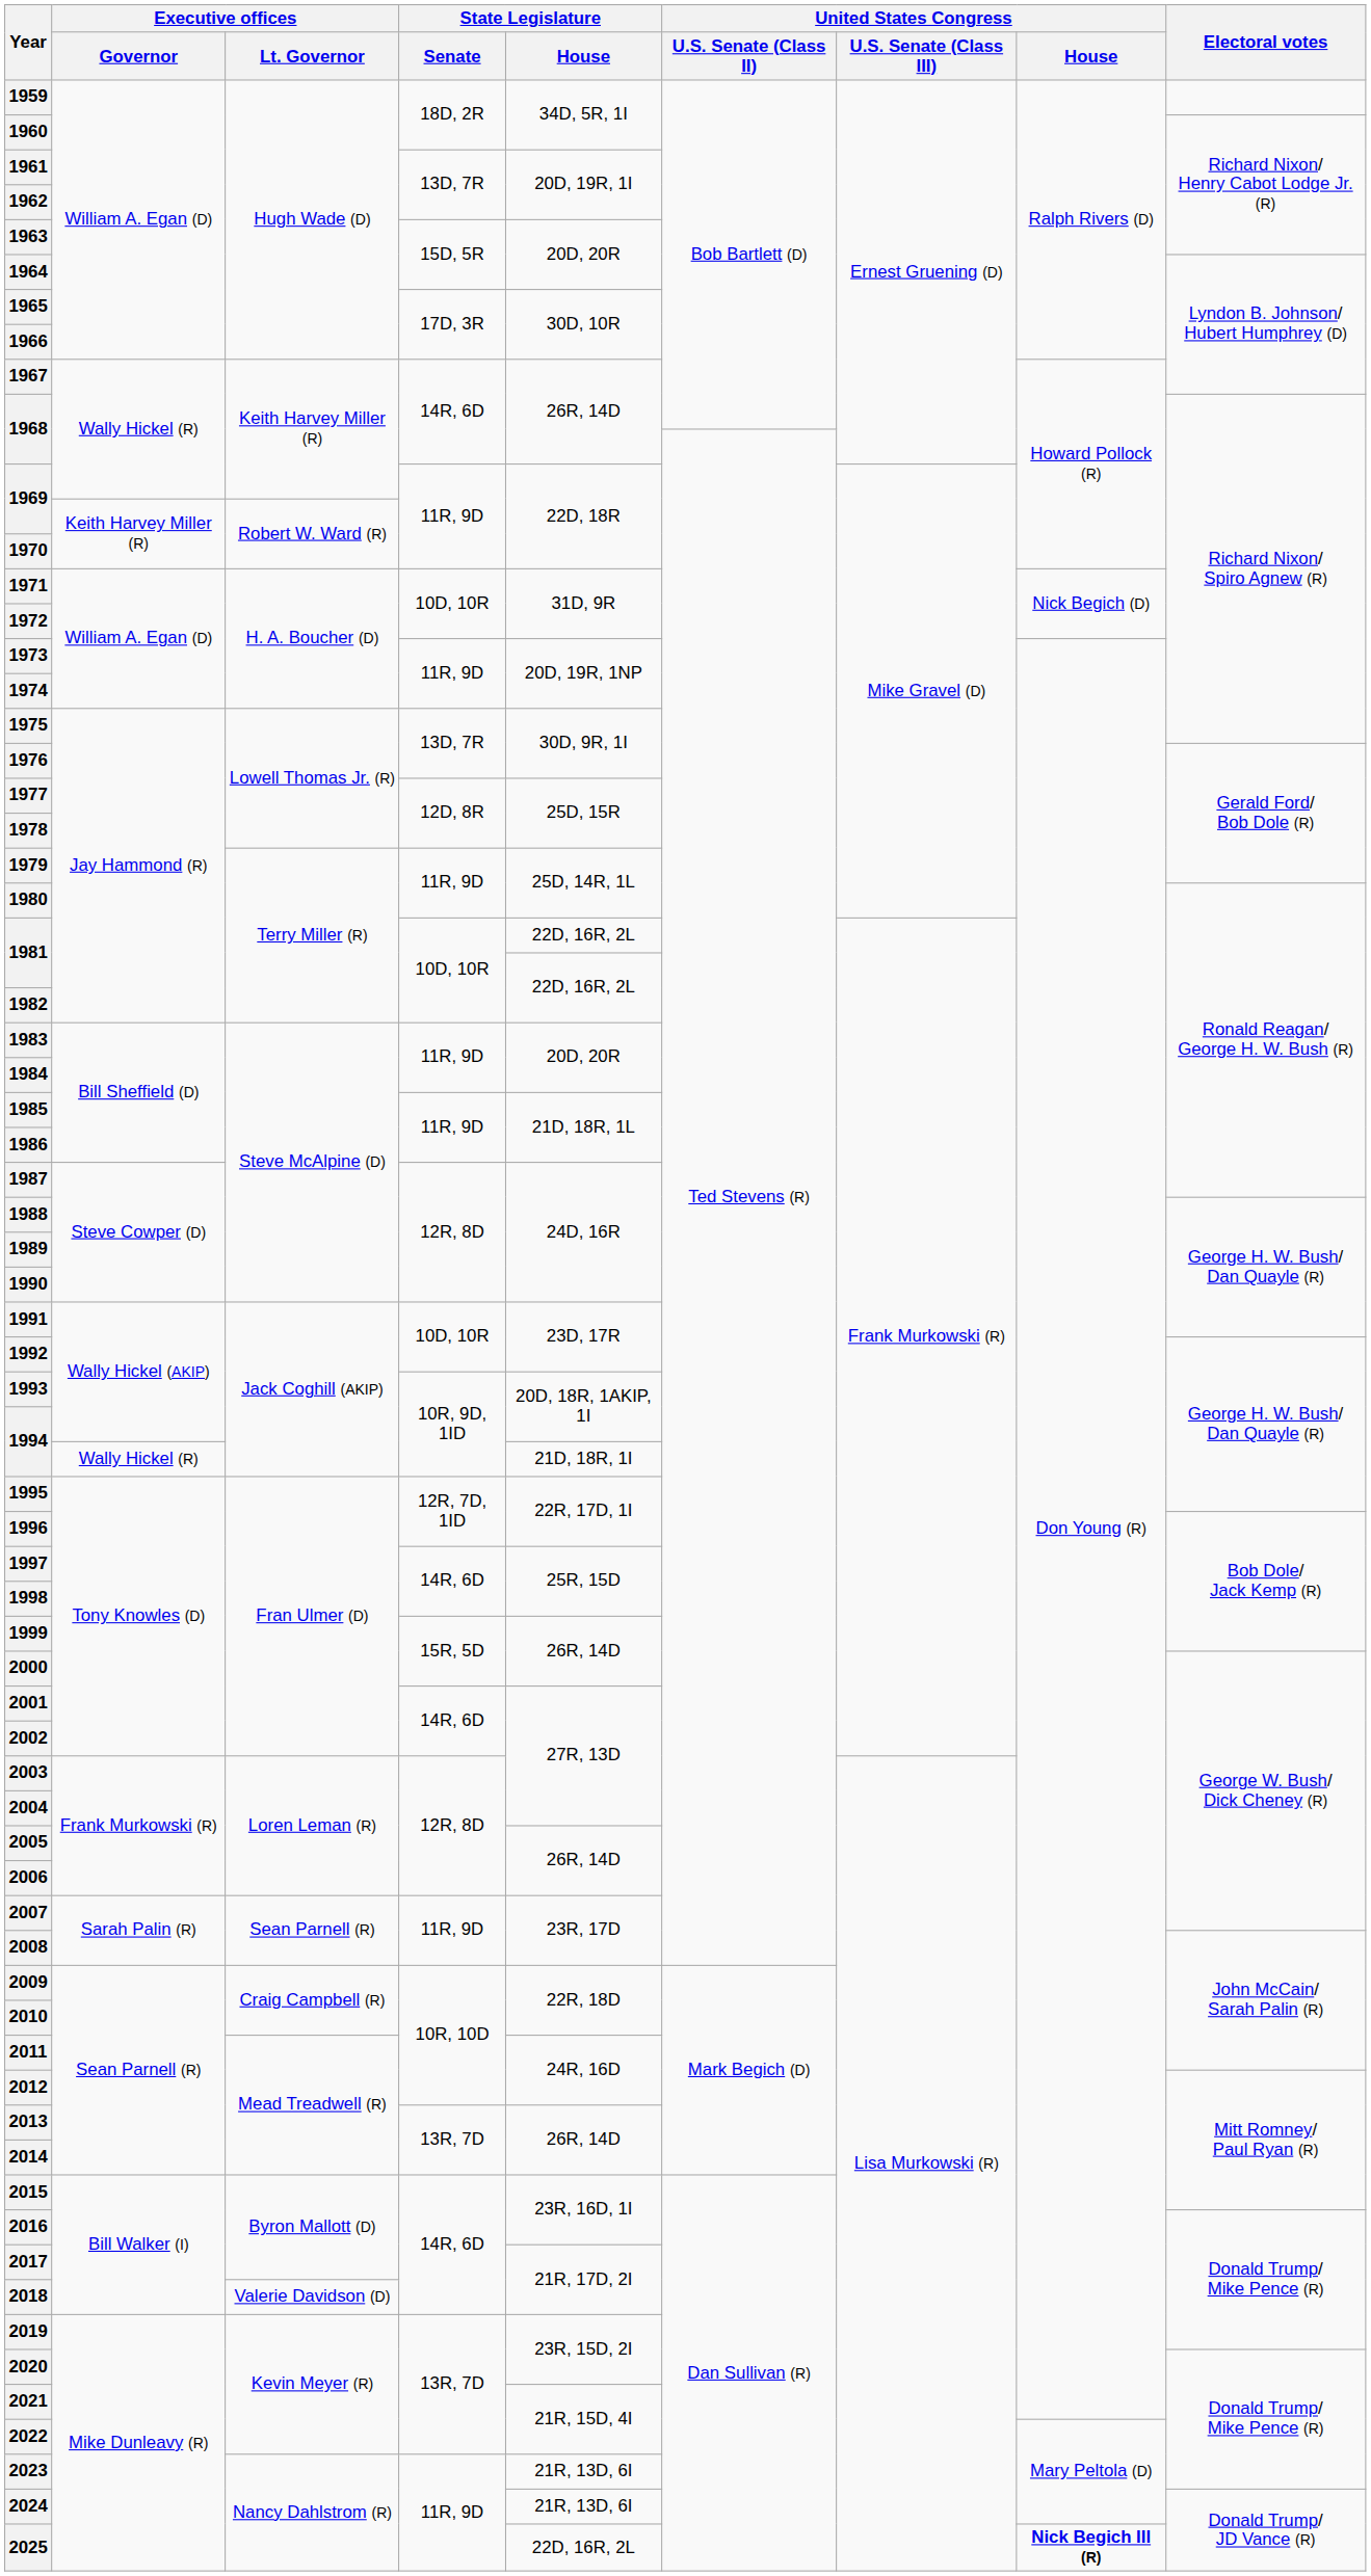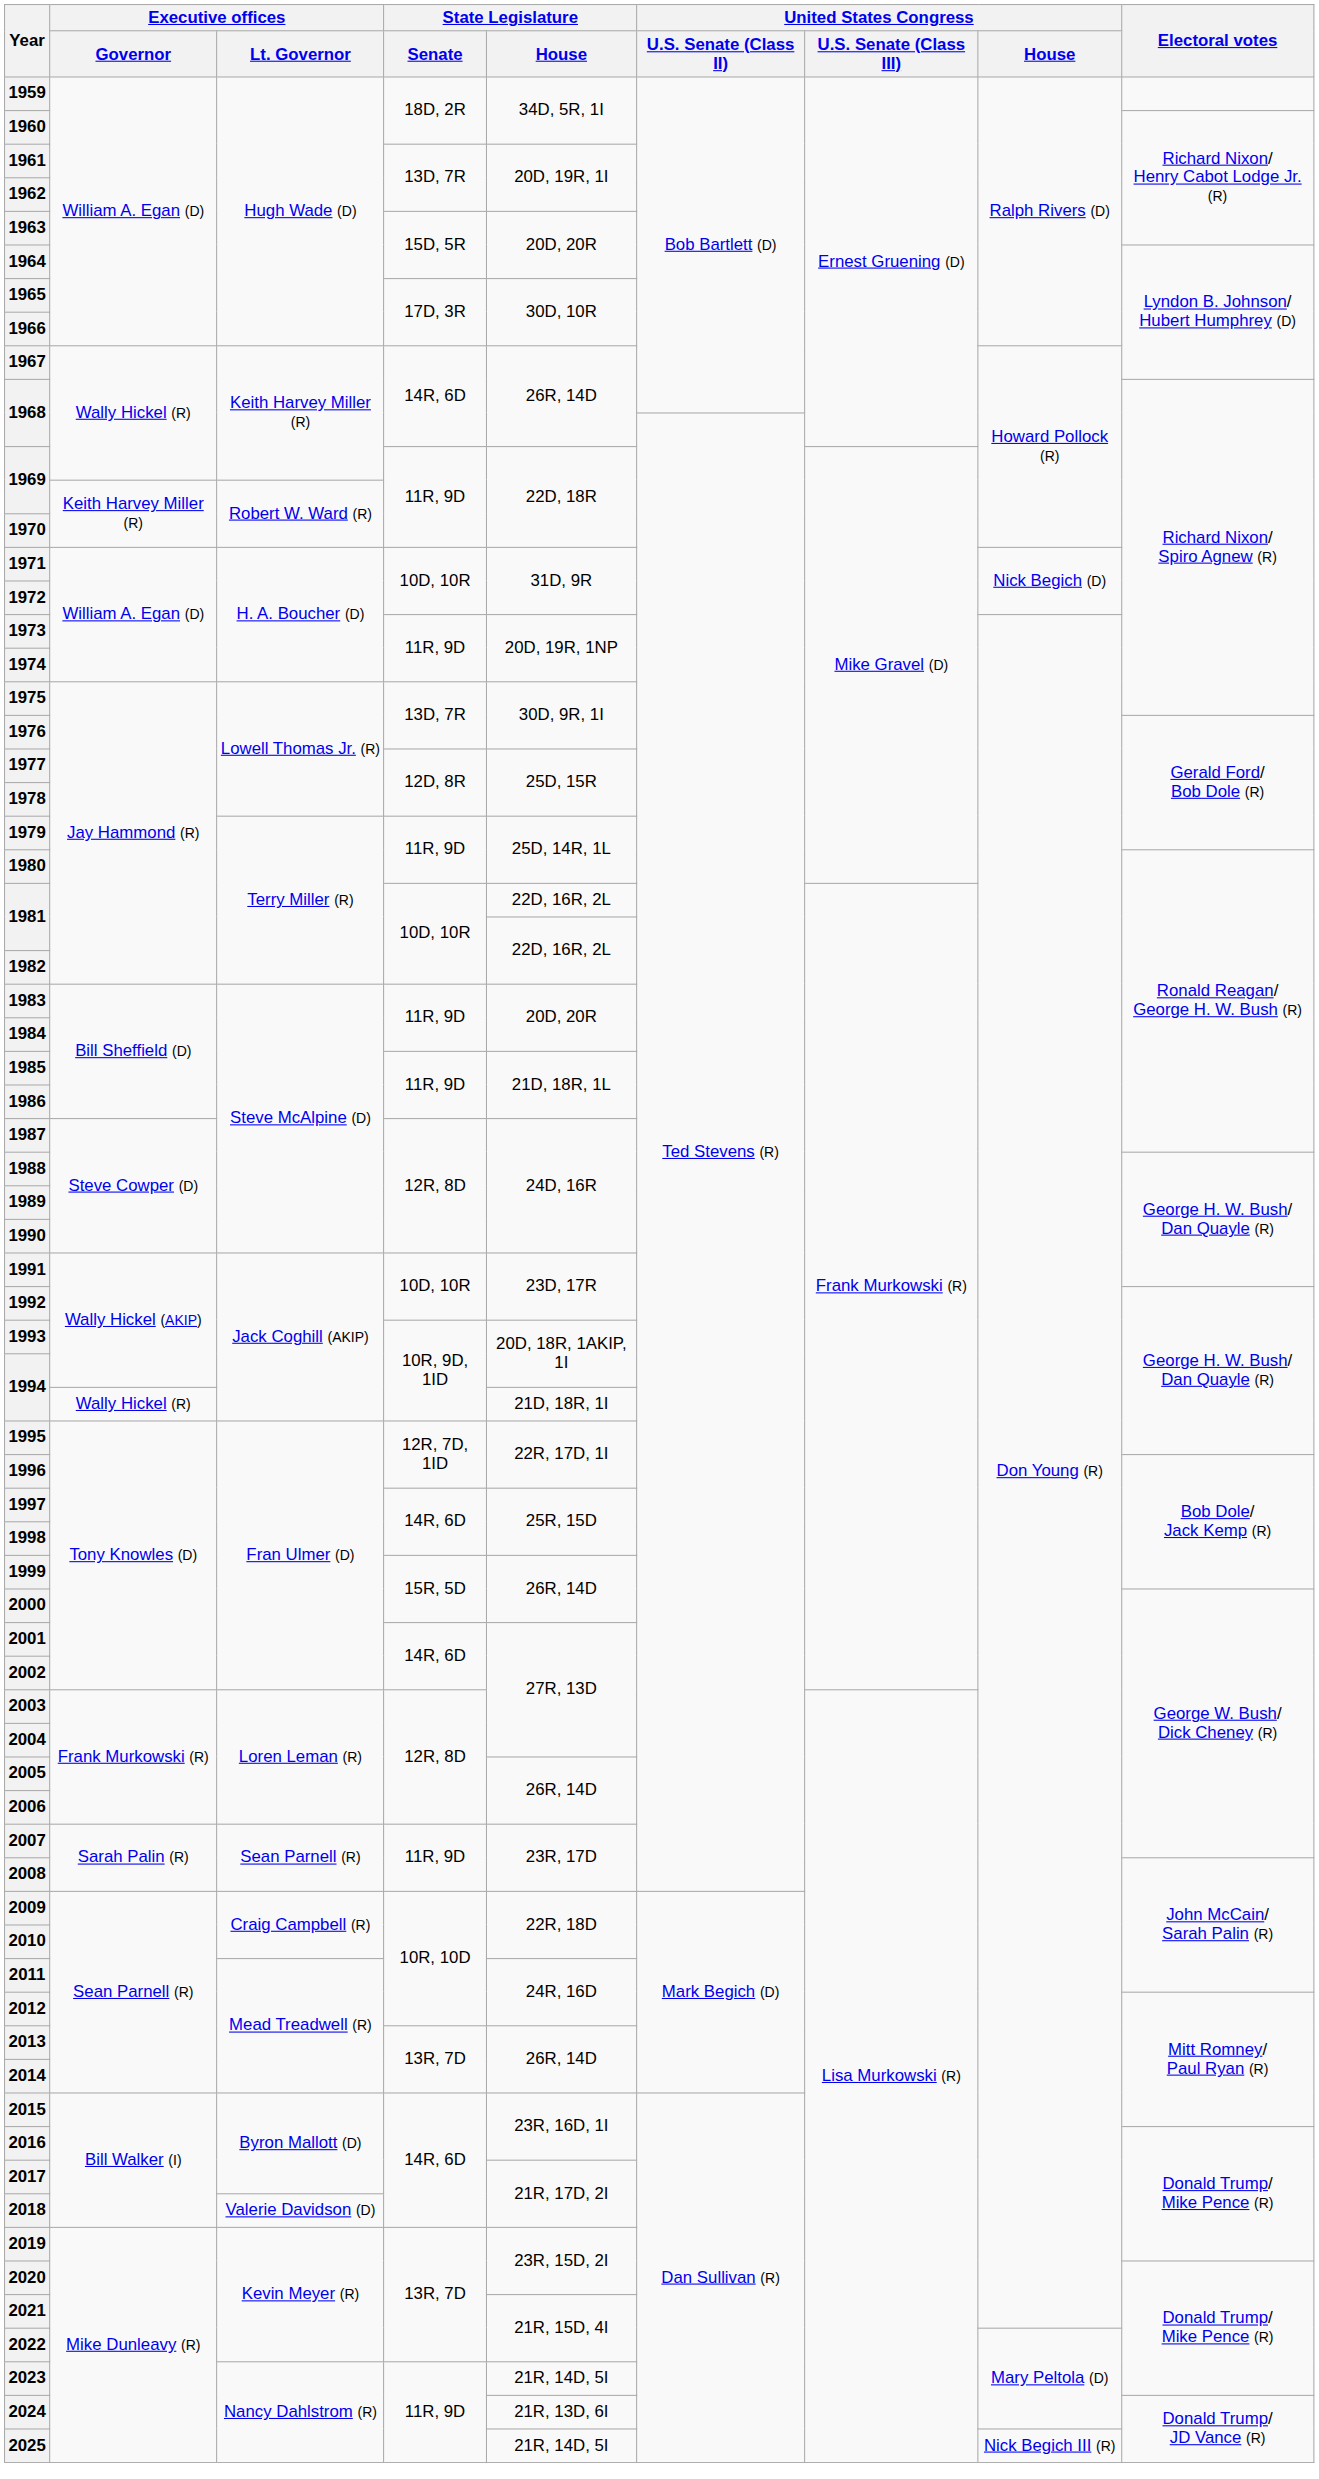2023 | State Legislature / House: 21R, 13D, 6I -> 21R, 14D, 5I
2025 | State Legislature / House: 22D, 16R, 2L -> 21R, 14D, 5I
2025 | United States Congress / House: bold -> normal
